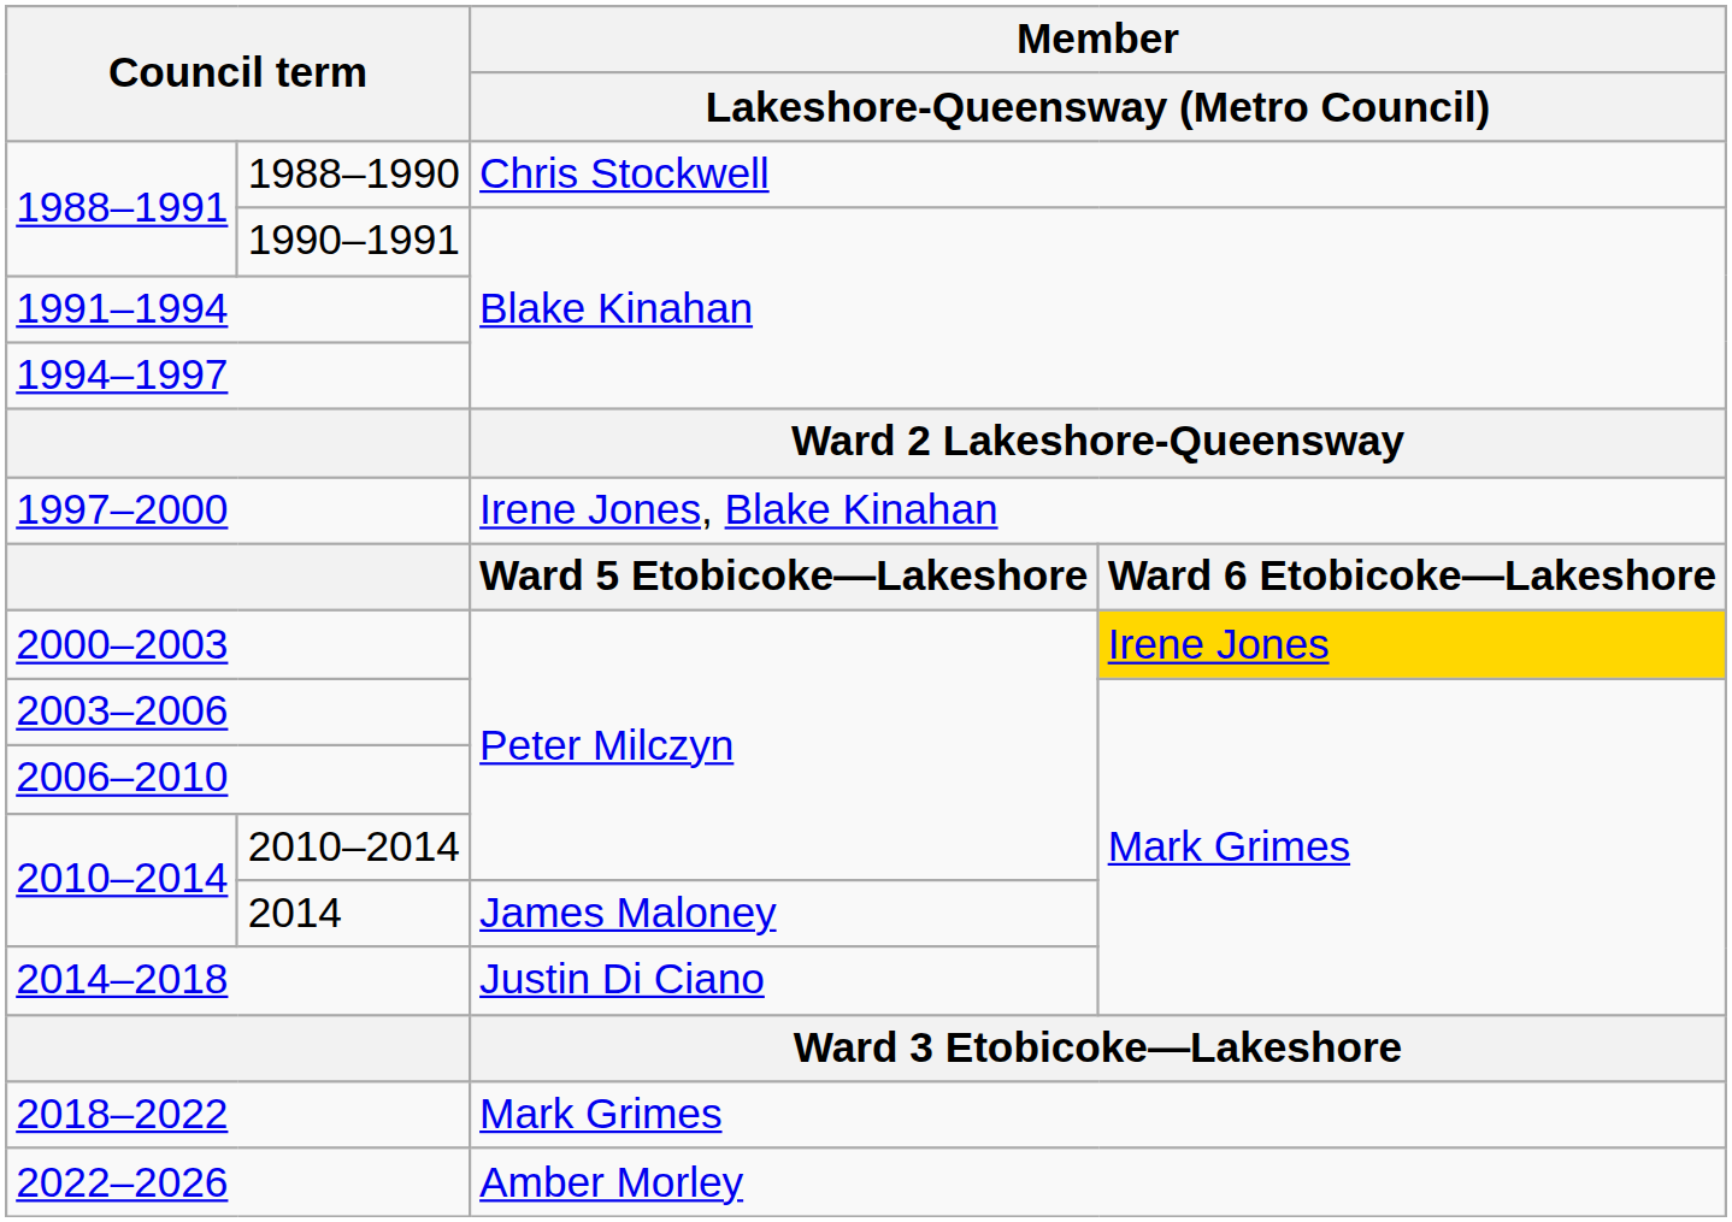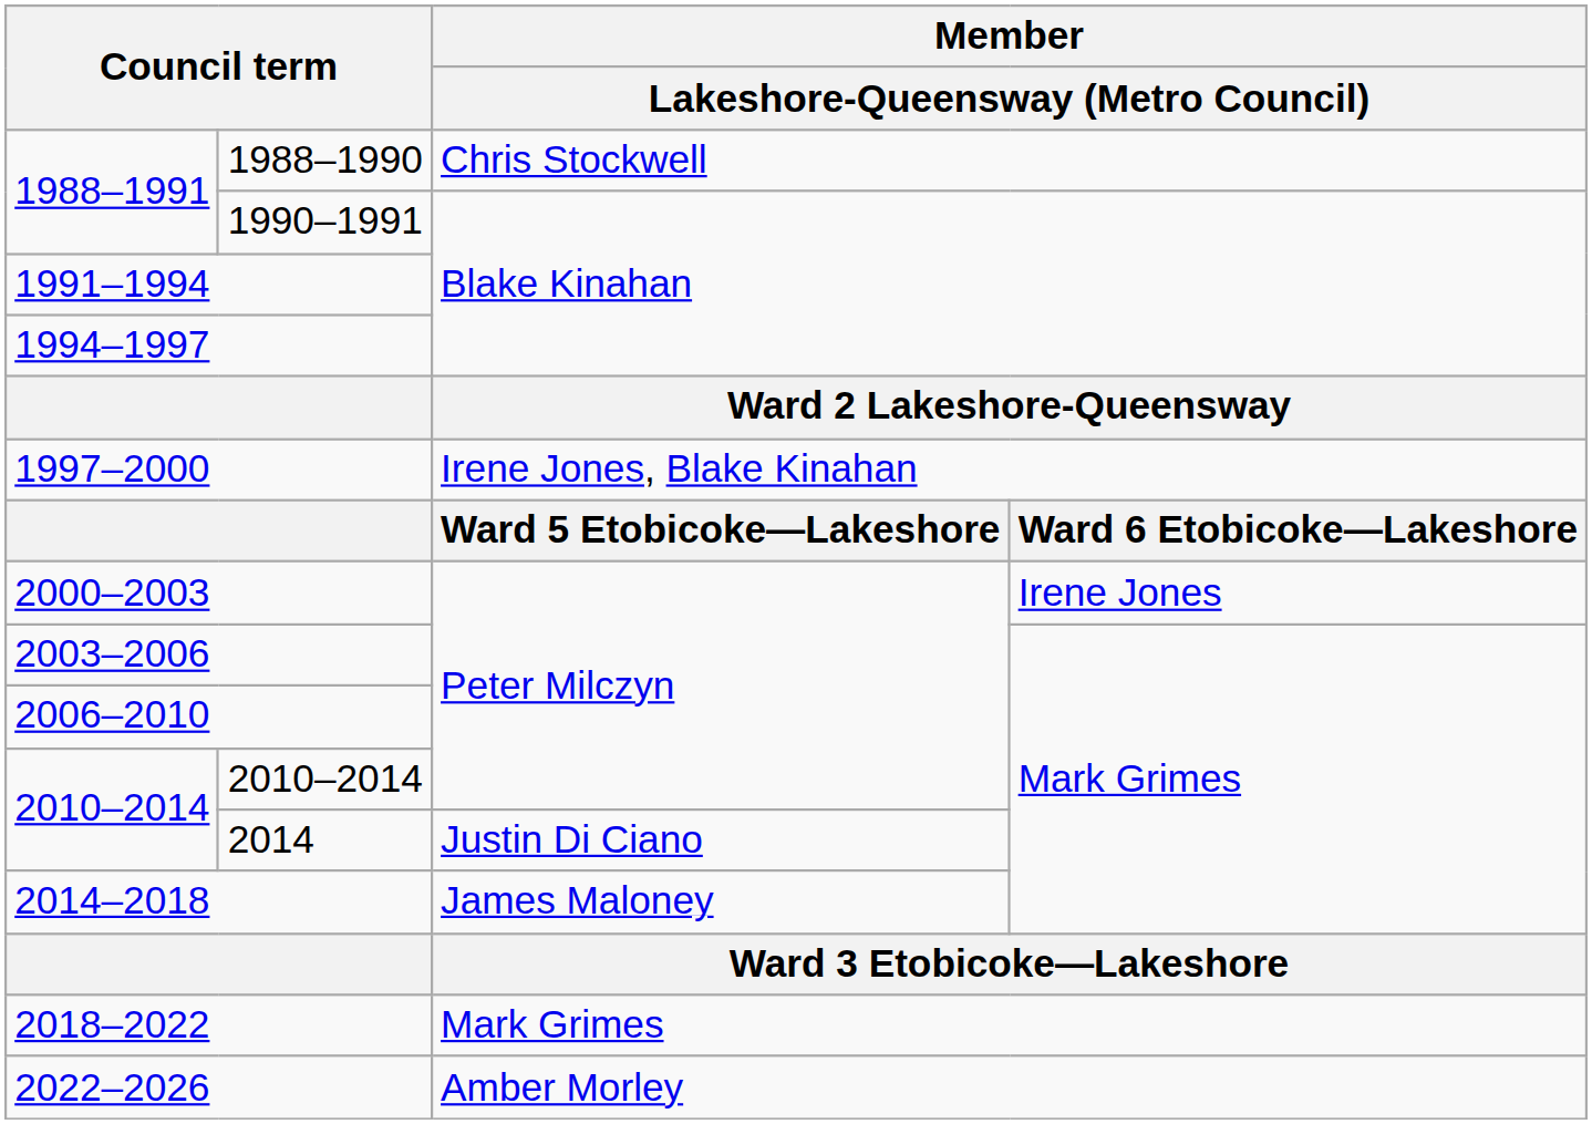2000–2003 | column 4: gold background -> no background
2014 | column 3: James Maloney -> Justin Di Ciano
2014–2018 | column 3: Justin Di Ciano -> James Maloney
